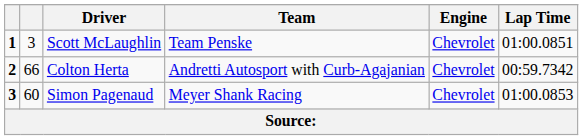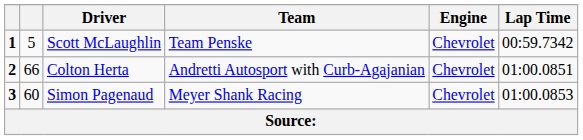Scott McLaughlin | column 2: 3 -> 5
Scott McLaughlin | Lap Time: 01:00.0851 -> 00:59.7342
Colton Herta | Lap Time: 00:59.7342 -> 01:00.0851
